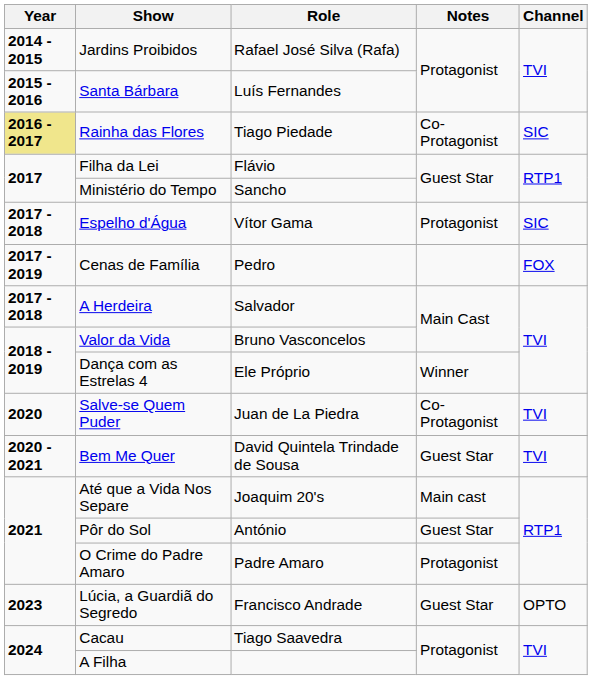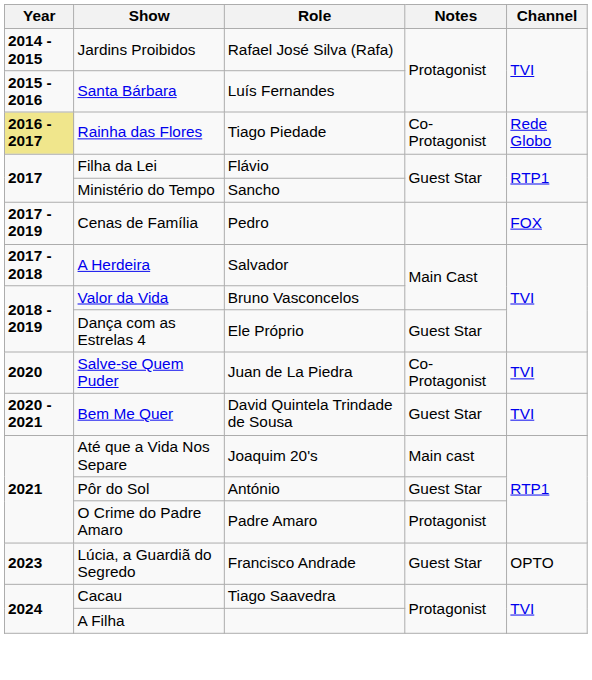Rainha das Flores | Channel: SIC -> Rede Globo
- row: 2017 - 2018 | Espelho d'Água | Vítor Gama | Protagonist | SIC
Dança com as Estrelas 4 | Notes: Winner -> Guest Star
